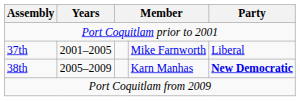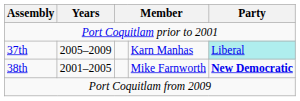37th | Years: 2001–2005 -> 2005–2009
37th | column 4: Mike Farnworth -> Karn Manhas
37th | Party: no background -> paleturquoise background
38th | Years: 2005–2009 -> 2001–2005
38th | column 4: Karn Manhas -> Mike Farnworth
